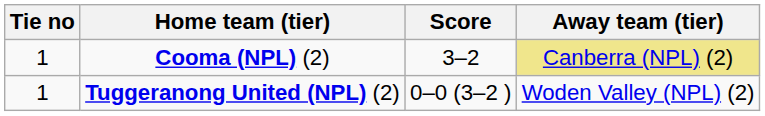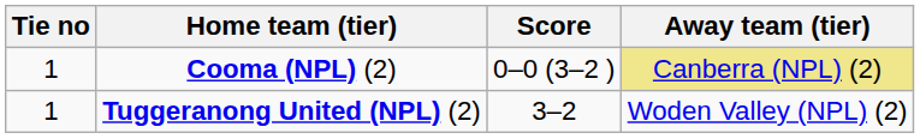Cooma (NPL) (2) | Score: 3–2 -> 0–0 (3–2 )
Tuggeranong United (NPL) (2) | Score: 0–0 (3–2 ) -> 3–2
